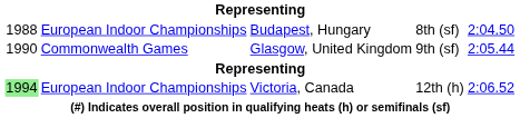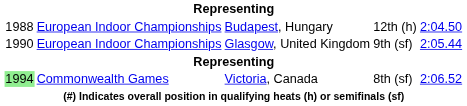Budapest, Hungary | column 4: 8th (sf) -> 12th (h)
Glasgow, United Kingdom | column 2: Commonwealth Games -> European Indoor Championships
Victoria, Canada | column 2: European Indoor Championships -> Commonwealth Games
Victoria, Canada | column 4: 12th (h) -> 8th (sf)
